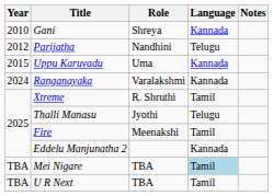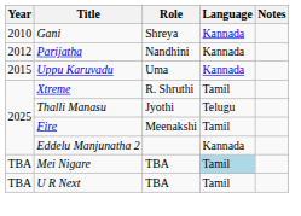Parijatha | Language: Telugu -> Kannada
- row: 2024 | Ranganayaka | Varalakshmi | Kannada
